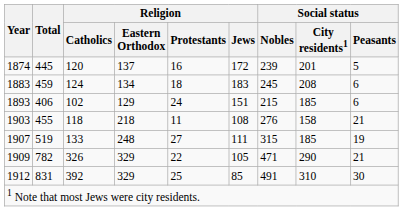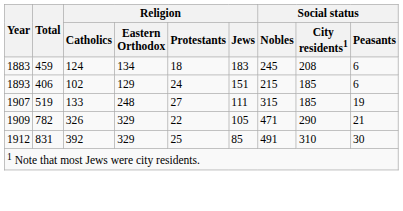- row: 1874 | 445 | 120 | 137 | 16 | 172 | 239 | 201 | 5
- row: 1903 | 455 | 118 | 218 | 11 | 108 | 276 | 158 | 21
